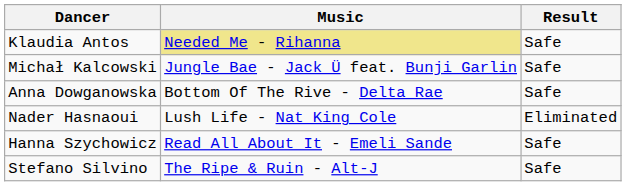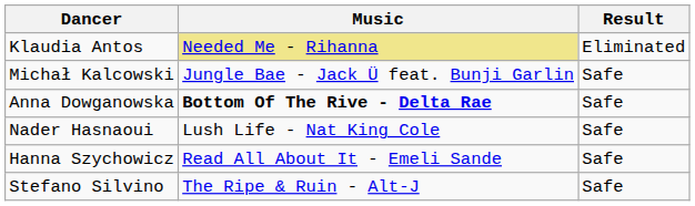Klaudia Antos | Result: Safe -> Eliminated
Anna Dowganowska | Music: normal -> bold
Nader Hasnaoui | Result: Eliminated -> Safe
